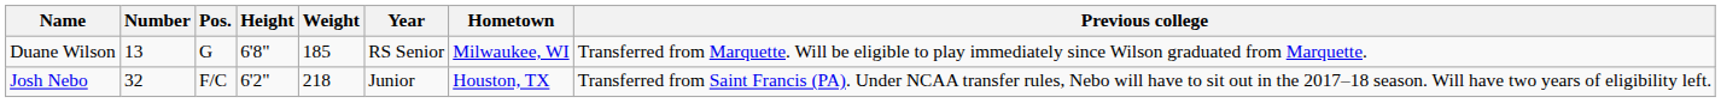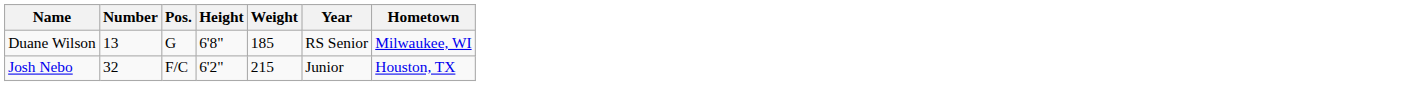- column: Previous college | Transferred from Marquette. Will be eligible to play immediately since Wilson graduated from Marquette. | Transferred from Saint Francis (PA). Under NCAA transfer rules, Nebo will have to sit out in the 2017–18 season. Will have two years of eligibility left.
Josh Nebo | Weight: 218 -> 215
